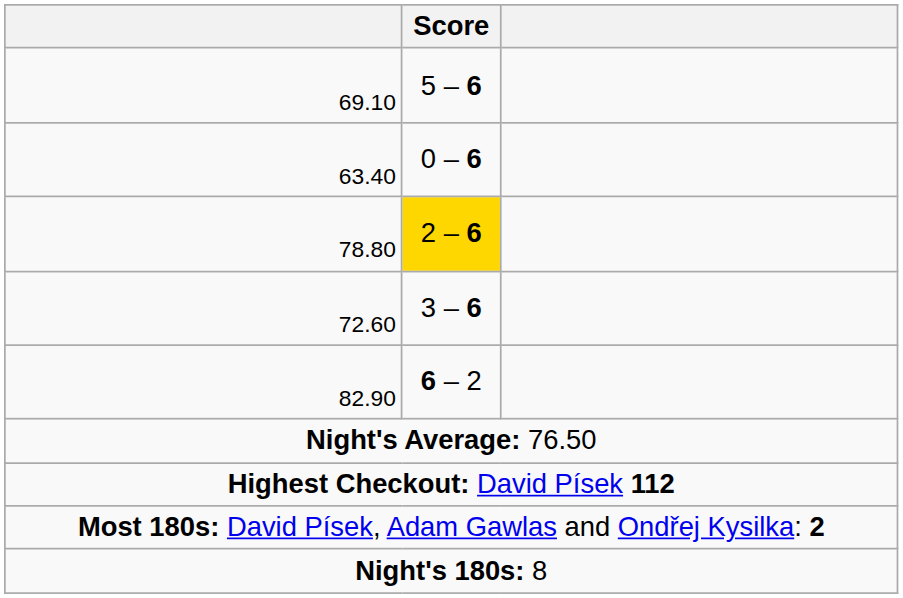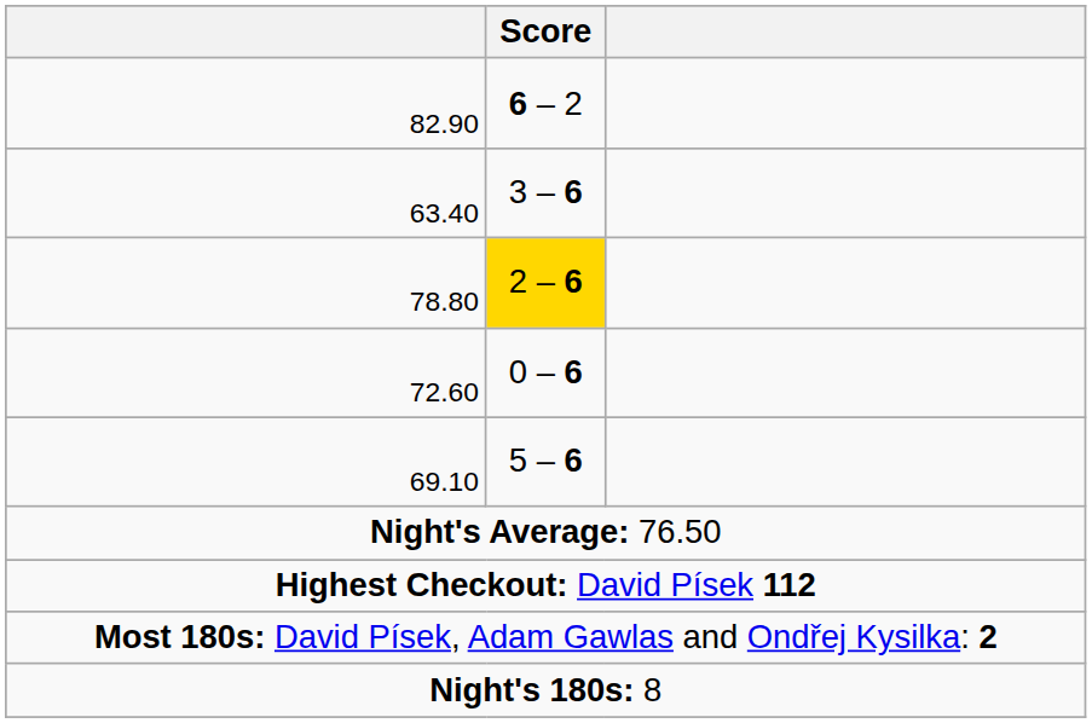rows swapped: 69.10 <-> 82.90
63.40 | Score: 0 – 6 -> 3 – 6
72.60 | Score: 3 – 6 -> 0 – 6
